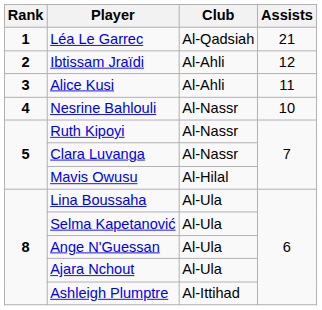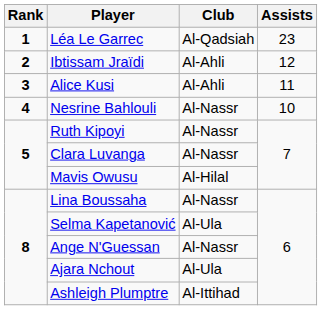Léa Le Garrec | Assists: 21 -> 23
Lina Boussaha | Club: Al-Ula -> Al-Nassr
Ange N'Guessan | Club: Al-Ula -> Al-Nassr
